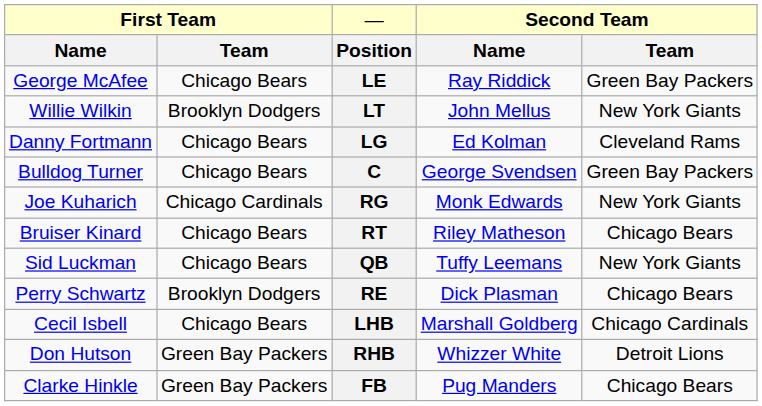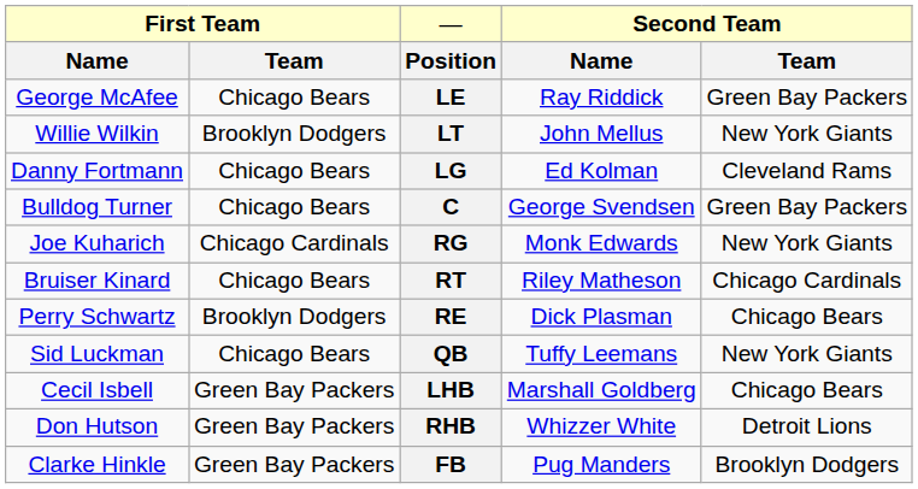RT | column 5: Chicago Bears -> Chicago Cardinals
rows swapped: RE <-> QB
LHB | column 2: Chicago Bears -> Green Bay Packers
LHB | column 5: Chicago Cardinals -> Chicago Bears
FB | column 5: Chicago Bears -> Brooklyn Dodgers
